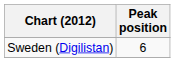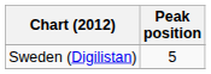Sweden (Digilistan) | Peak position: 6 -> 5
